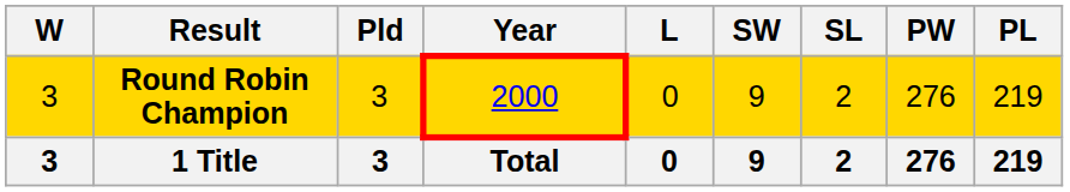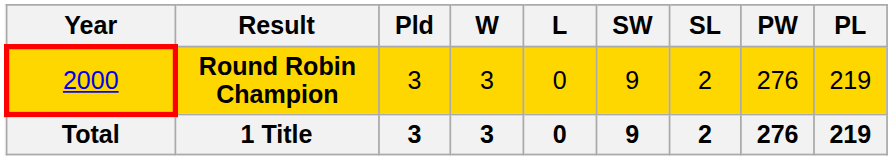columns swapped: Year <-> W
